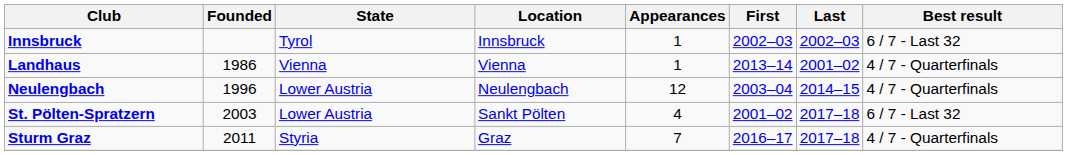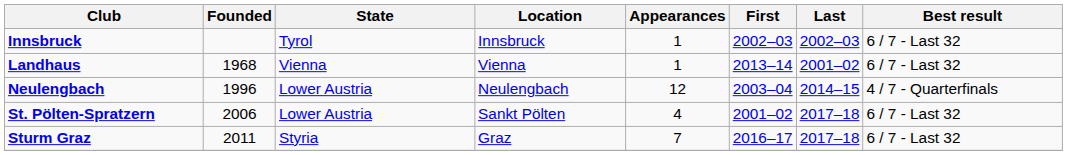Landhaus | Founded: 1986 -> 1968
Landhaus | Best result: 4 / 7 - Quarterfinals -> 6 / 7 - Last 32
St. Pölten-Spratzern | Founded: 2003 -> 2006
Sturm Graz | Best result: 4 / 7 - Quarterfinals -> 6 / 7 - Last 32
